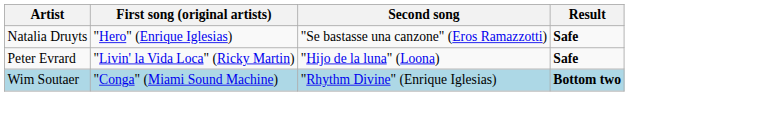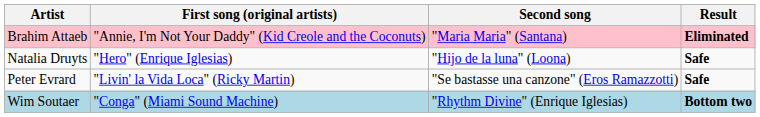+ row: Brahim Attaeb | "Annie, I'm Not Your Daddy" (Kid Creole and the Coconuts) | "Maria Maria" (Santana) | Eliminated
Natalia Druyts | Second song: "Se bastasse una canzone" (Eros Ramazzotti) -> "Hijo de la luna" (Loona)
Peter Evrard | Second song: "Hijo de la luna" (Loona) -> "Se bastasse una canzone" (Eros Ramazzotti)
